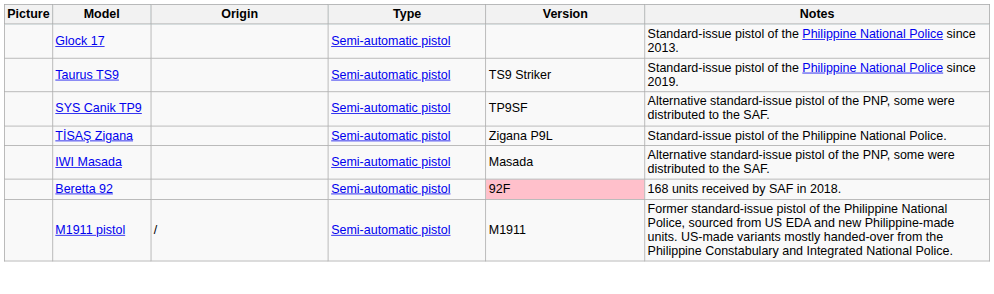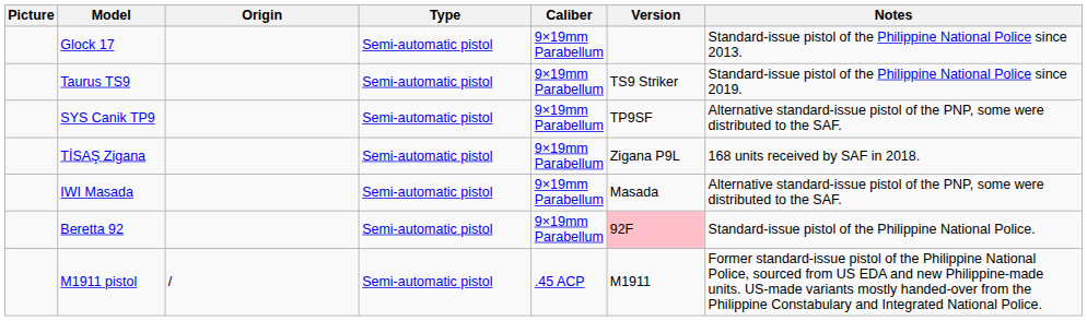+ column: Caliber | 9×19mm Parabellum | 9×19mm Parabellum | 9×19mm Parabellum | 9×19mm Parabellum | 9×19mm Parabellum | 9×19mm Parabellum | .45 ACP
TİSAŞ Zigana | Notes: Standard-issue pistol of the Philippine National Police. -> 168 units received by SAF in 2018.
Beretta 92 | Notes: 168 units received by SAF in 2018. -> Standard-issue pistol of the Philippine National Police.
